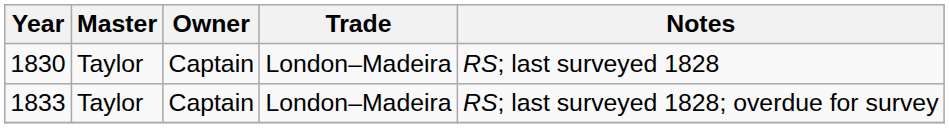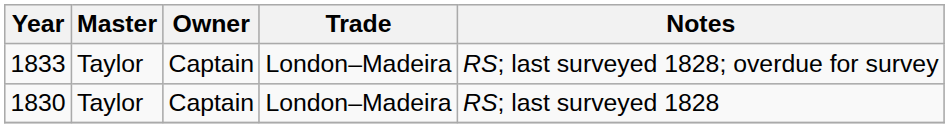rows swapped: 1830 <-> 1833
